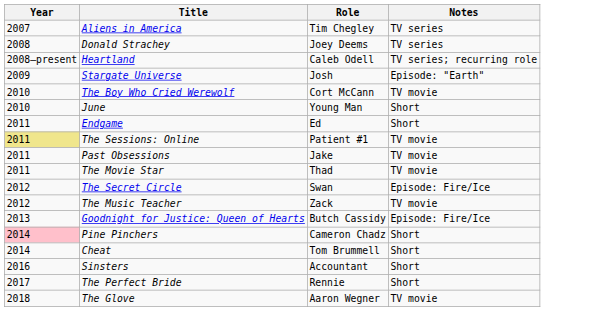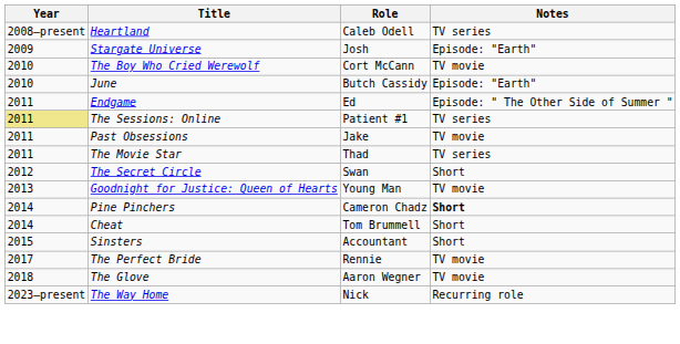- row: 2007 | Aliens in America | Tim Chegley | TV series
- row: 2008 | Donald Strachey | Joey Deems | TV series
Heartland | Notes: TV series; recurring role -> TV series
June | Role: Young Man -> Butch Cassidy
June | Notes: Short -> Episode: "Earth"
Endgame | Notes: Short -> Episode: " The Other Side of Summer "
The Sessions: Online | Notes: TV movie -> TV series
The Movie Star | Notes: TV movie -> TV series
The Secret Circle | Notes: Episode: Fire/Ice -> Short
- row: 2012 | The Music Teacher | Zack | TV movie
Goodnight for Justice: Queen of Hearts | Role: Butch Cassidy -> Young Man
Goodnight for Justice: Queen of Hearts | Notes: Episode: Fire/Ice -> TV movie
Pine Pinchers | Year: pink background -> no background
Pine Pinchers | Notes: normal -> bold
Sinsters | Year: 2016 -> 2015
The Perfect Bride | Notes: Short -> TV movie
+ row: 2023–present | The Way Home | Nick | Recurring role
